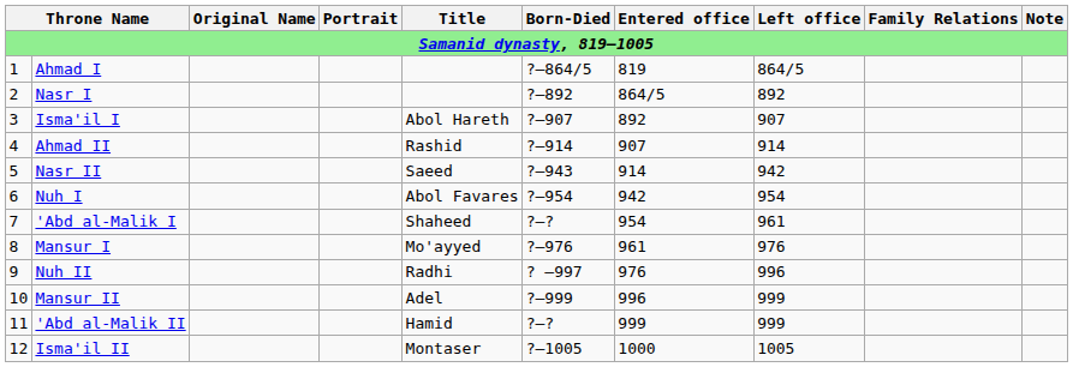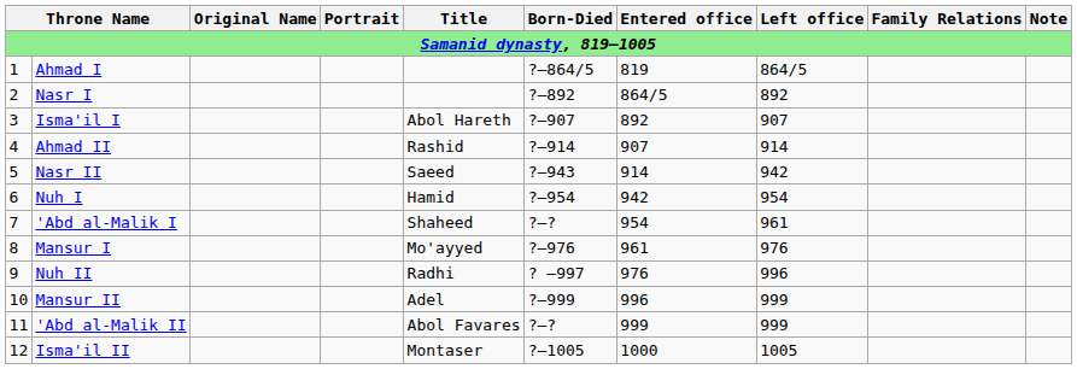Nuh I | Title: Abol Favares -> Hamid
'Abd al-Malik II | Title: Hamid -> Abol Favares
